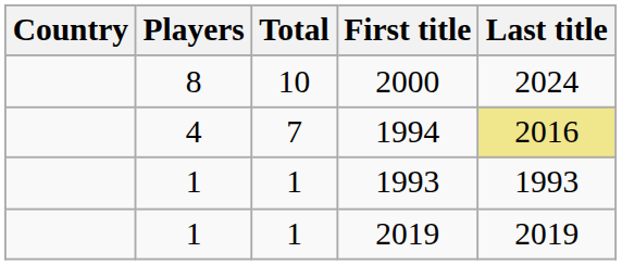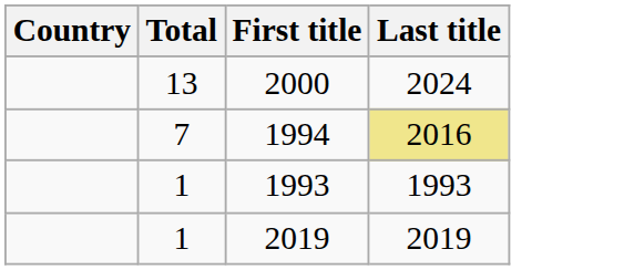- column: Players | 8 | 4 | 1 | 1
2000 | Total: 10 -> 13
